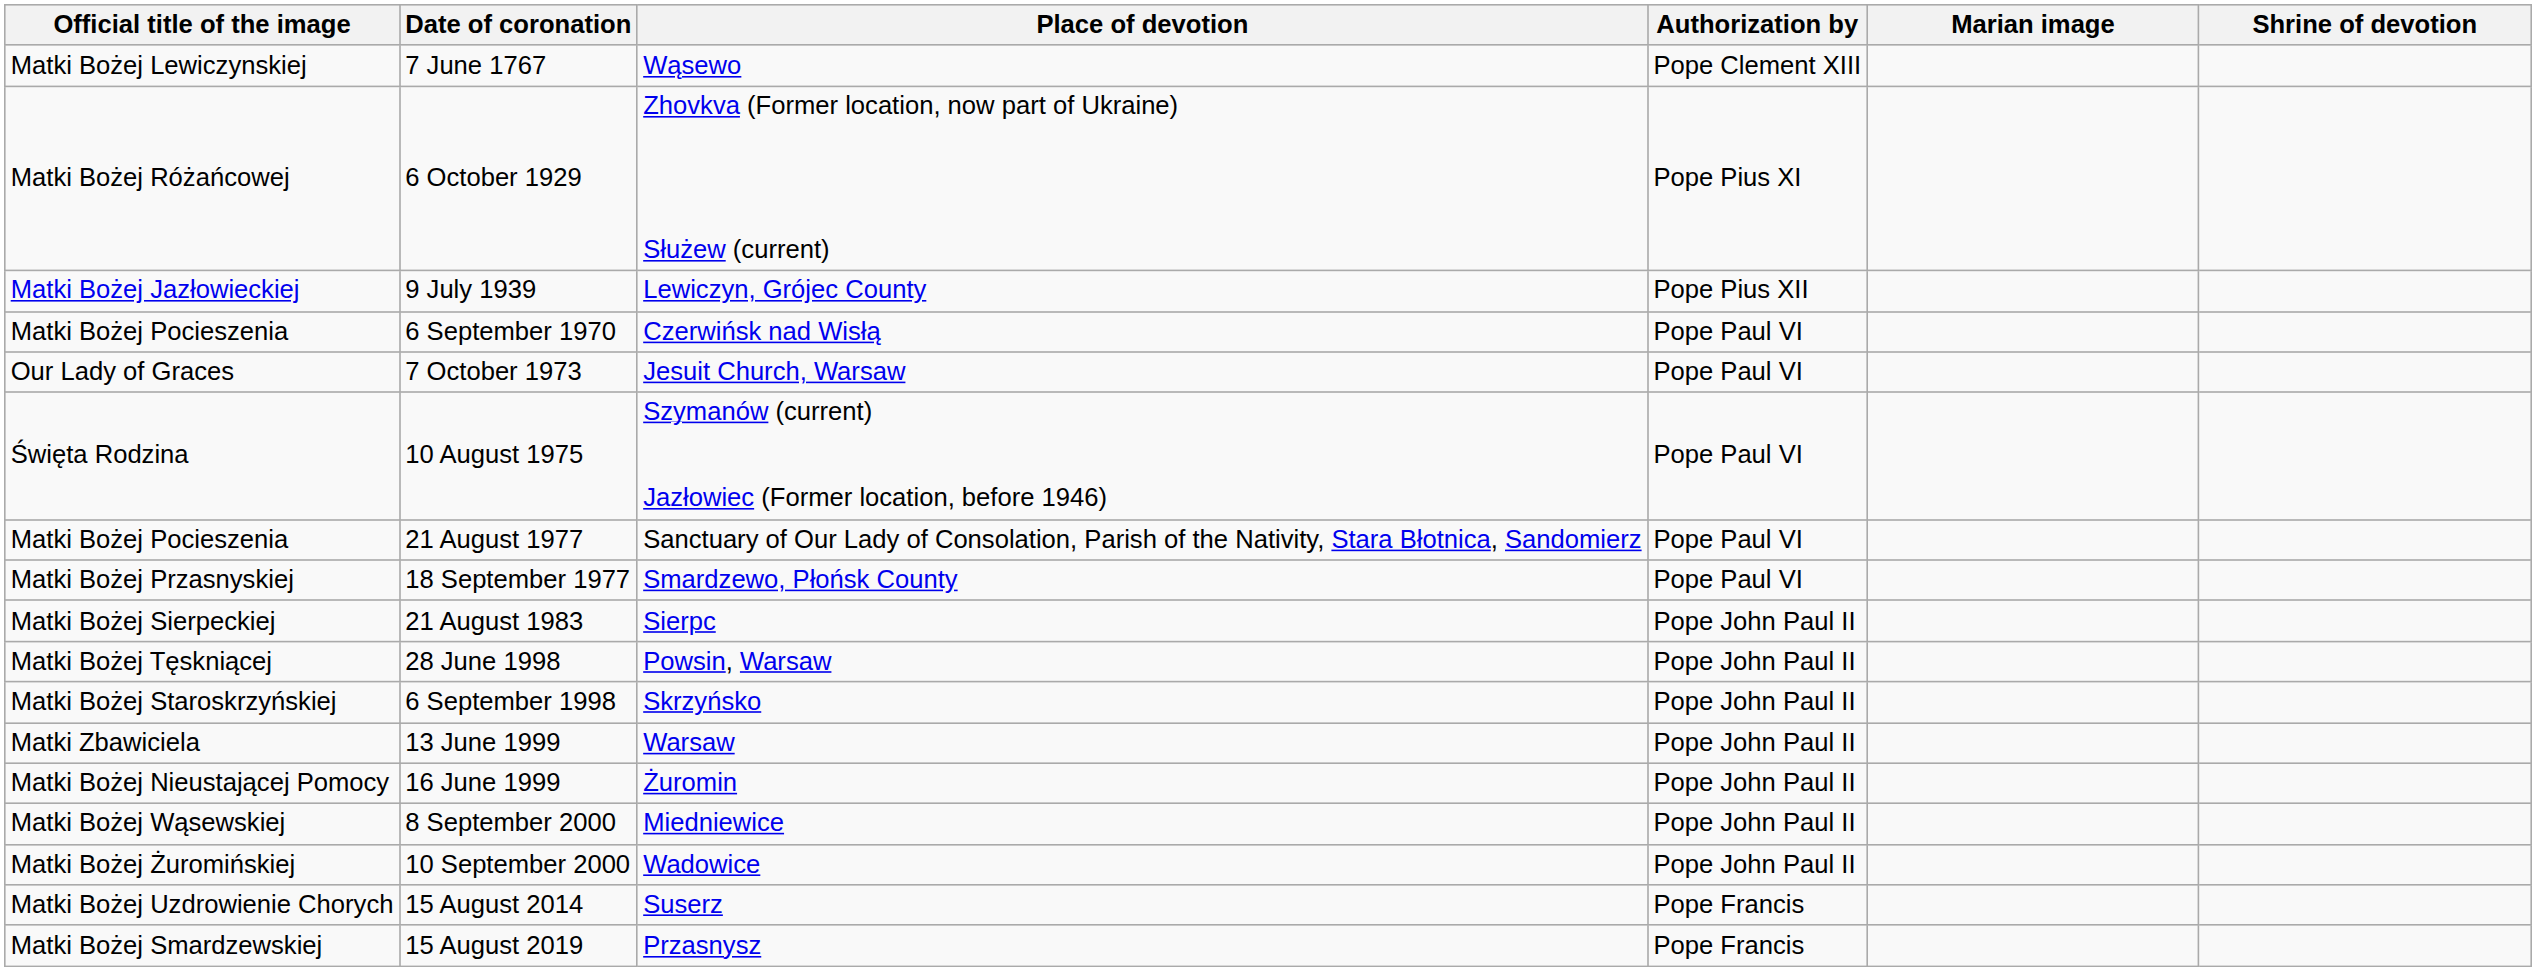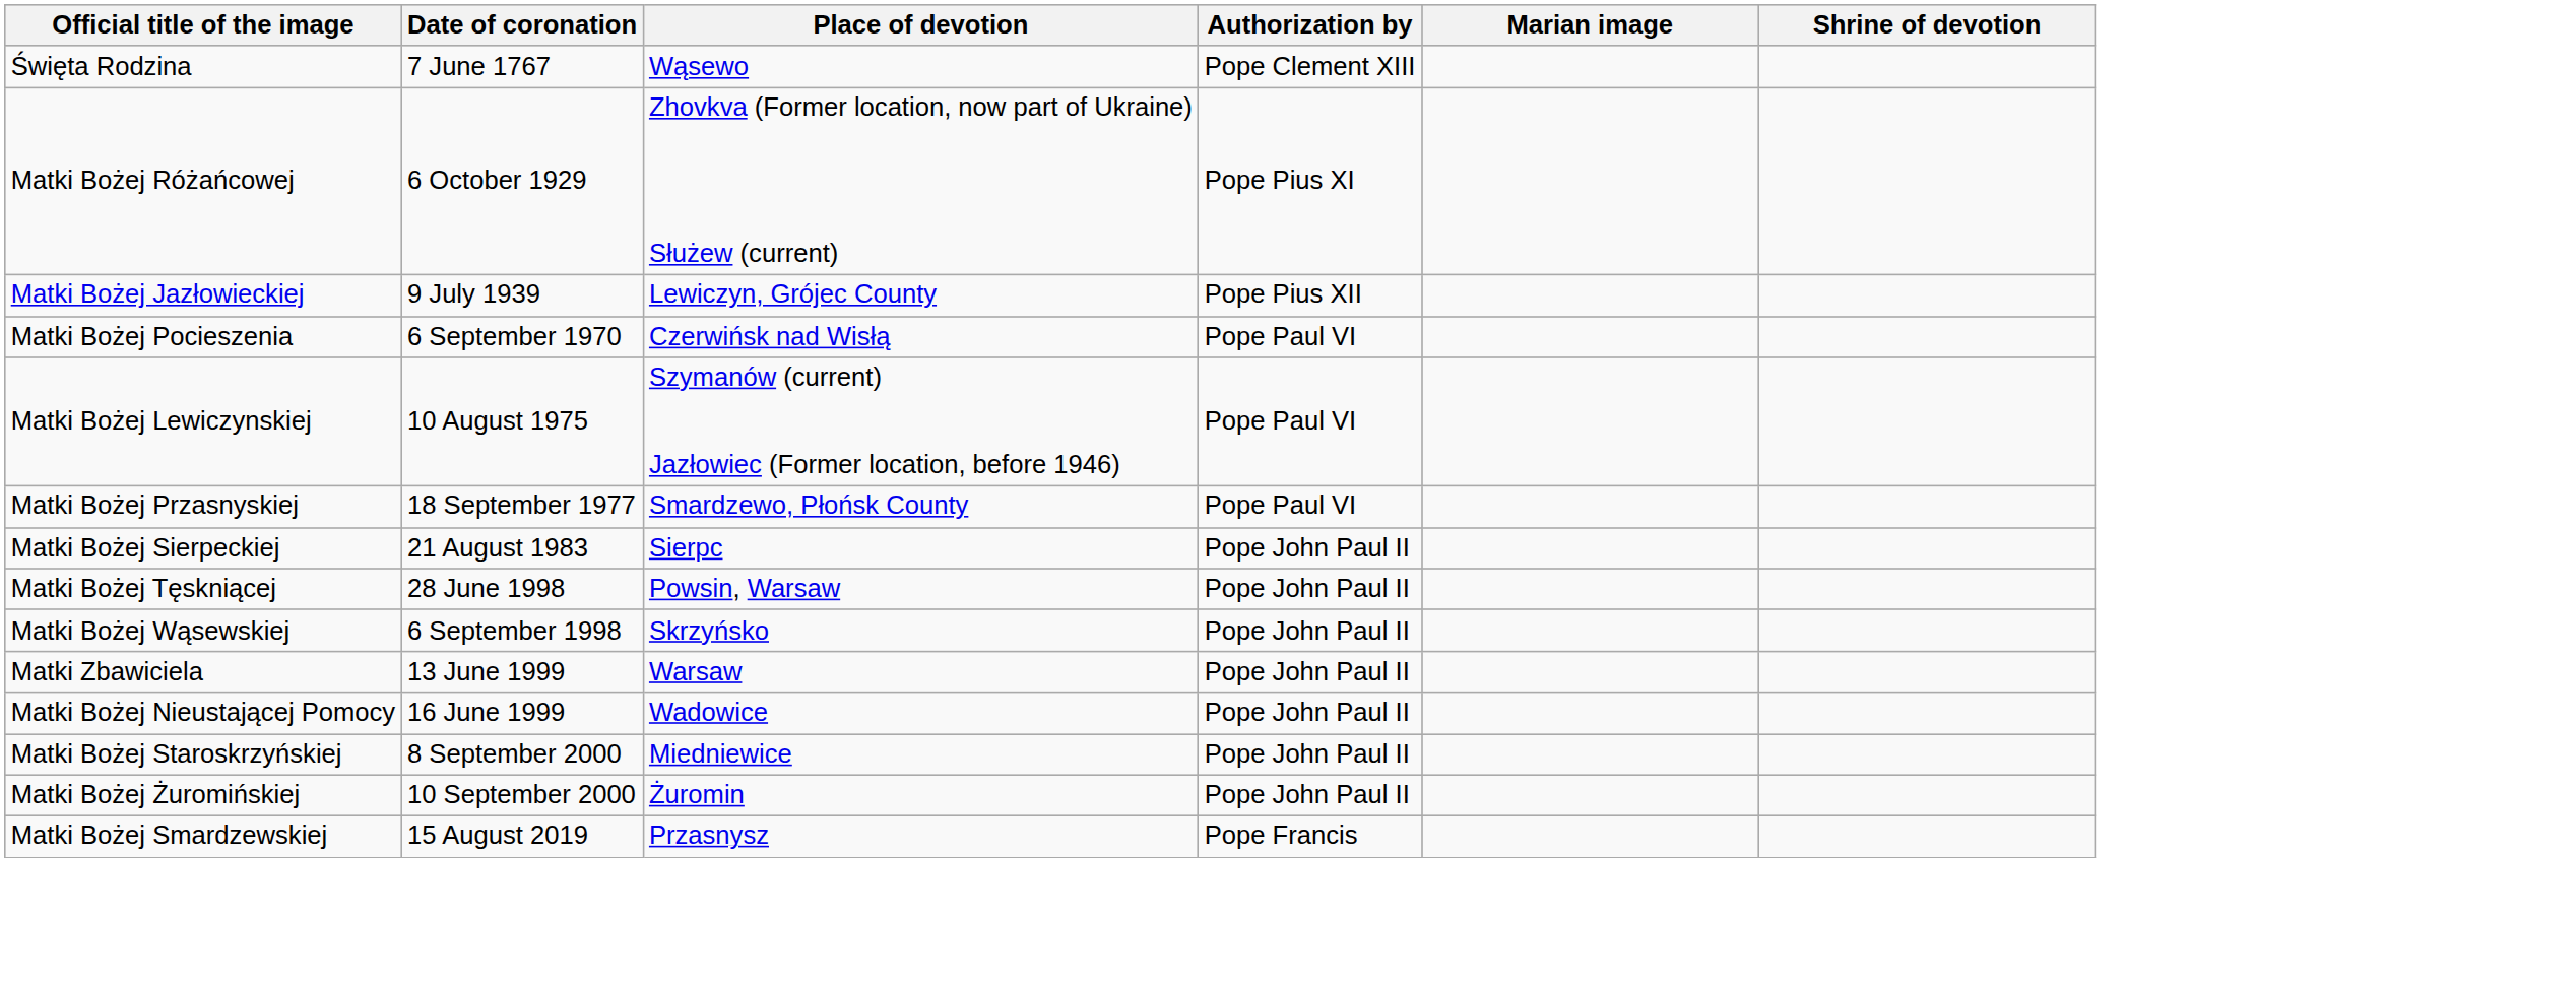7 June 1767 | Official title of the image: Matki Bożej Lewiczynskiej -> Święta Rodzina
- row: Our Lady of Graces | 7 October 1973 | Jesuit Church, Warsaw | Pope Paul VI
10 August 1975 | Official title of the image: Święta Rodzina -> Matki Bożej Lewiczynskiej
- row: Matki Bożej Pocieszenia | 21 August 1977 | Sanctuary of Our Lady of Consolation, Parish of the Nativity, Stara Błotnica, Sandomierz | Pope Paul VI
6 September 1998 | Official title of the image: Matki Bożej Staroskrzyńskiej -> Matki Bożej Wąsewskiej
16 June 1999 | Place of devotion: Żuromin -> Wadowice
8 September 2000 | Official title of the image: Matki Bożej Wąsewskiej -> Matki Bożej Staroskrzyńskiej
10 September 2000 | Place of devotion: Wadowice -> Żuromin
- row: Matki Bożej Uzdrowienie Chorych | 15 August 2014 | Suserz | Pope Francis
